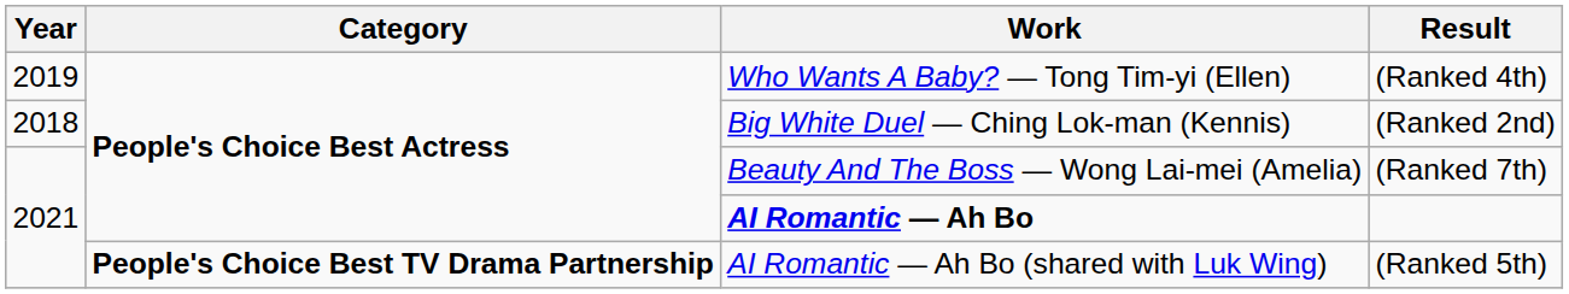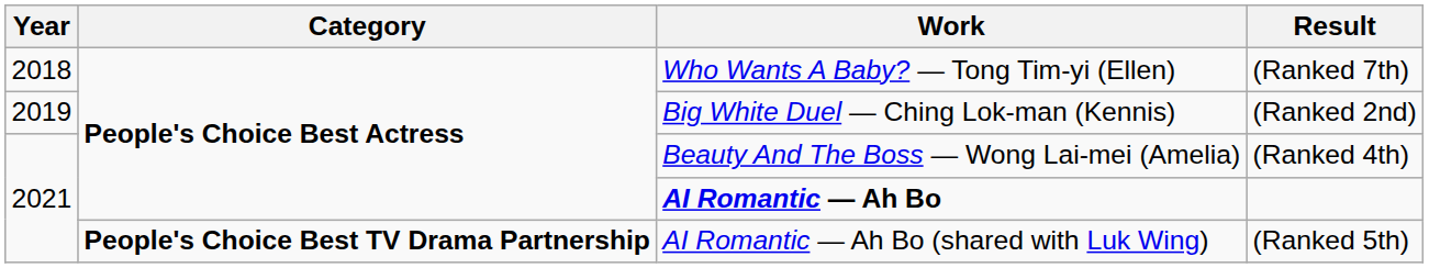Who Wants A Baby? — Tong Tim-yi (Ellen) | Year: 2019 -> 2018
Who Wants A Baby? — Tong Tim-yi (Ellen) | Result: (Ranked 4th) -> (Ranked 7th)
Big White Duel — Ching Lok-man (Kennis) | Year: 2018 -> 2019
Beauty And The Boss — Wong Lai-mei (Amelia) | Result: (Ranked 7th) -> (Ranked 4th)
